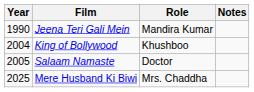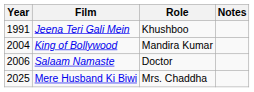Jeena Teri Gali Mein | Year: 1990 -> 1991
Jeena Teri Gali Mein | Role: Mandira Kumar -> Khushboo
King of Bollywood | Role: Khushboo -> Mandira Kumar
Salaam Namaste | Year: 2005 -> 2006
